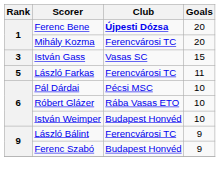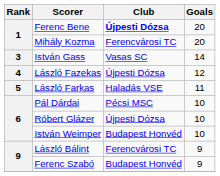István Gass | Goals: 15 -> 14
+ row: 4 | László Fazekas | Újpesti Dózsa | 12
László Farkas | Club: Ferencvárosi TC -> Haladás VSE
Róbert Glázer | Club: Rába Vasas ETO -> Újpesti Dózsa
